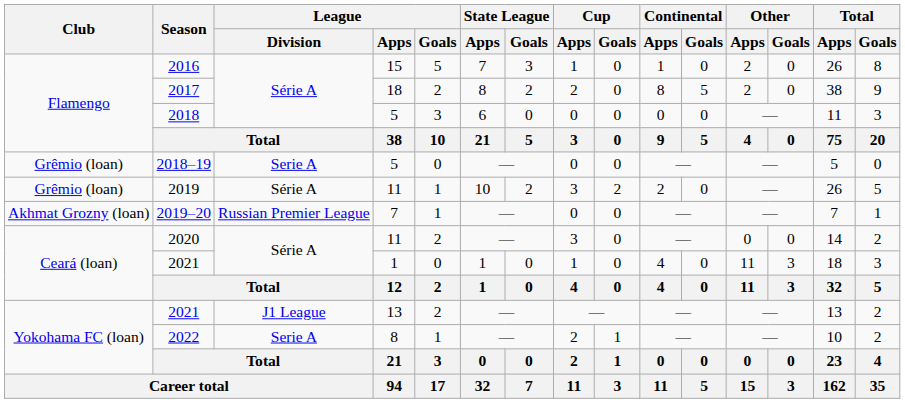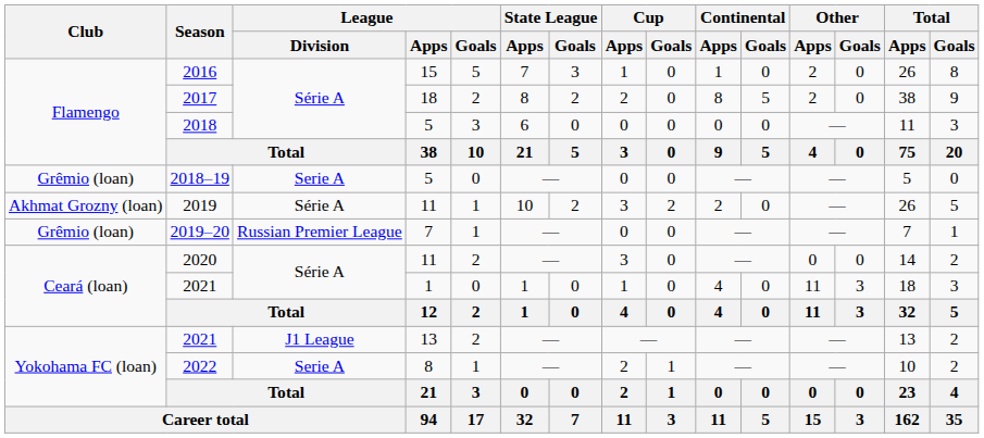2019 | Club: Grêmio (loan) -> Akhmat Grozny (loan)
2019–20 | Club: Akhmat Grozny (loan) -> Grêmio (loan)
